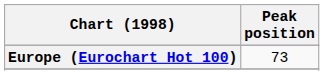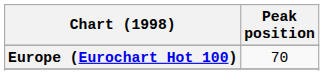Europe (Eurochart Hot 100) | Peak position: 73 -> 70
